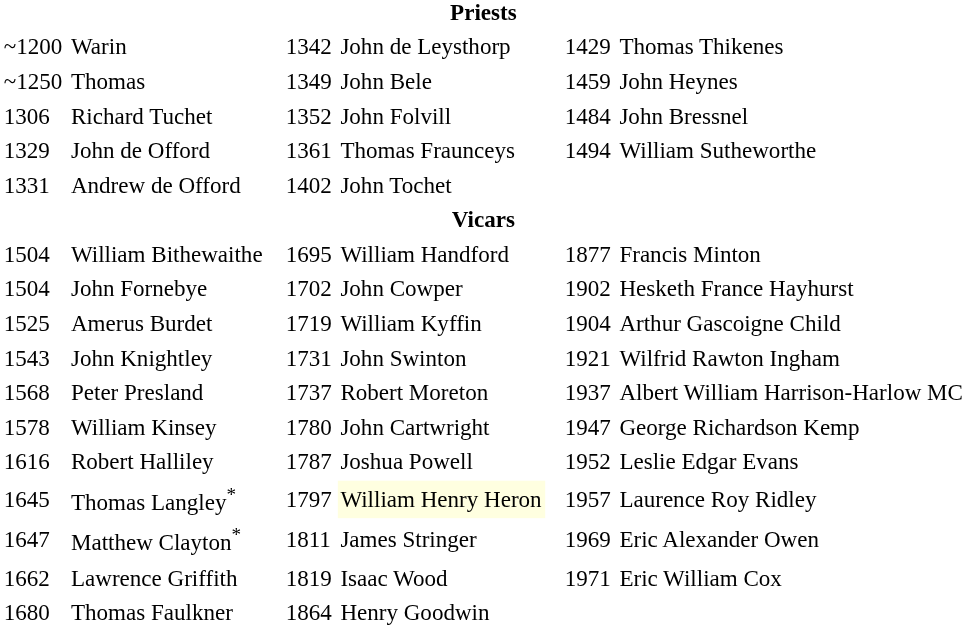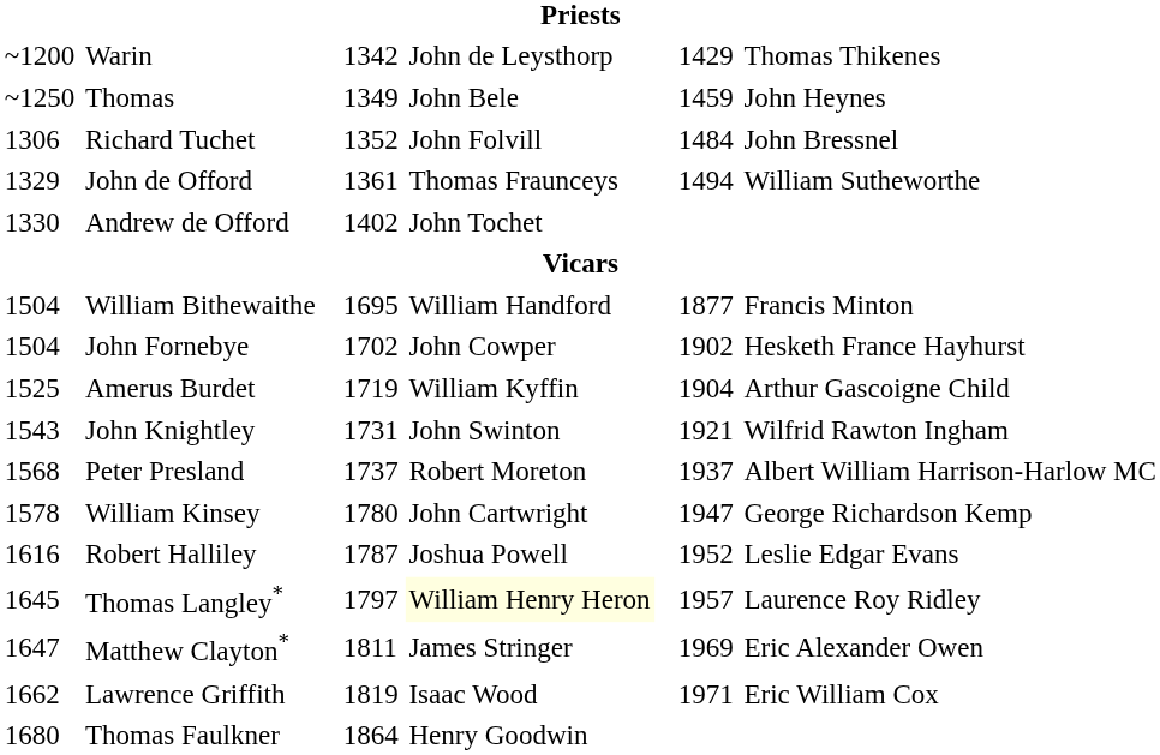Andrew de Offord | column 1: 1331 -> 1330
